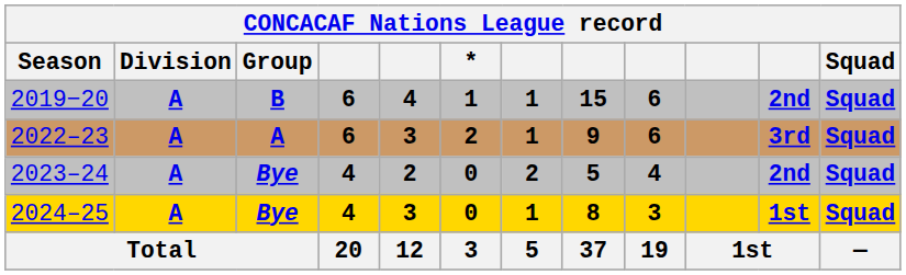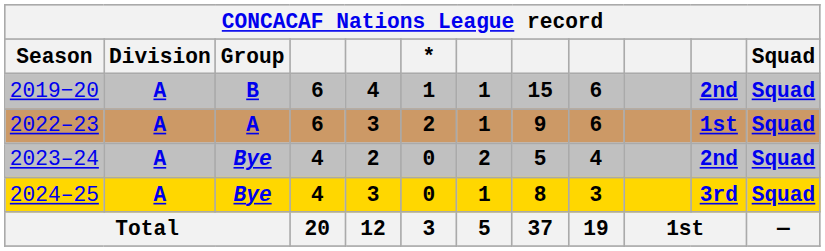2022–23 | column 11: 3rd -> 1st
2024–25 | column 11: 1st -> 3rd
